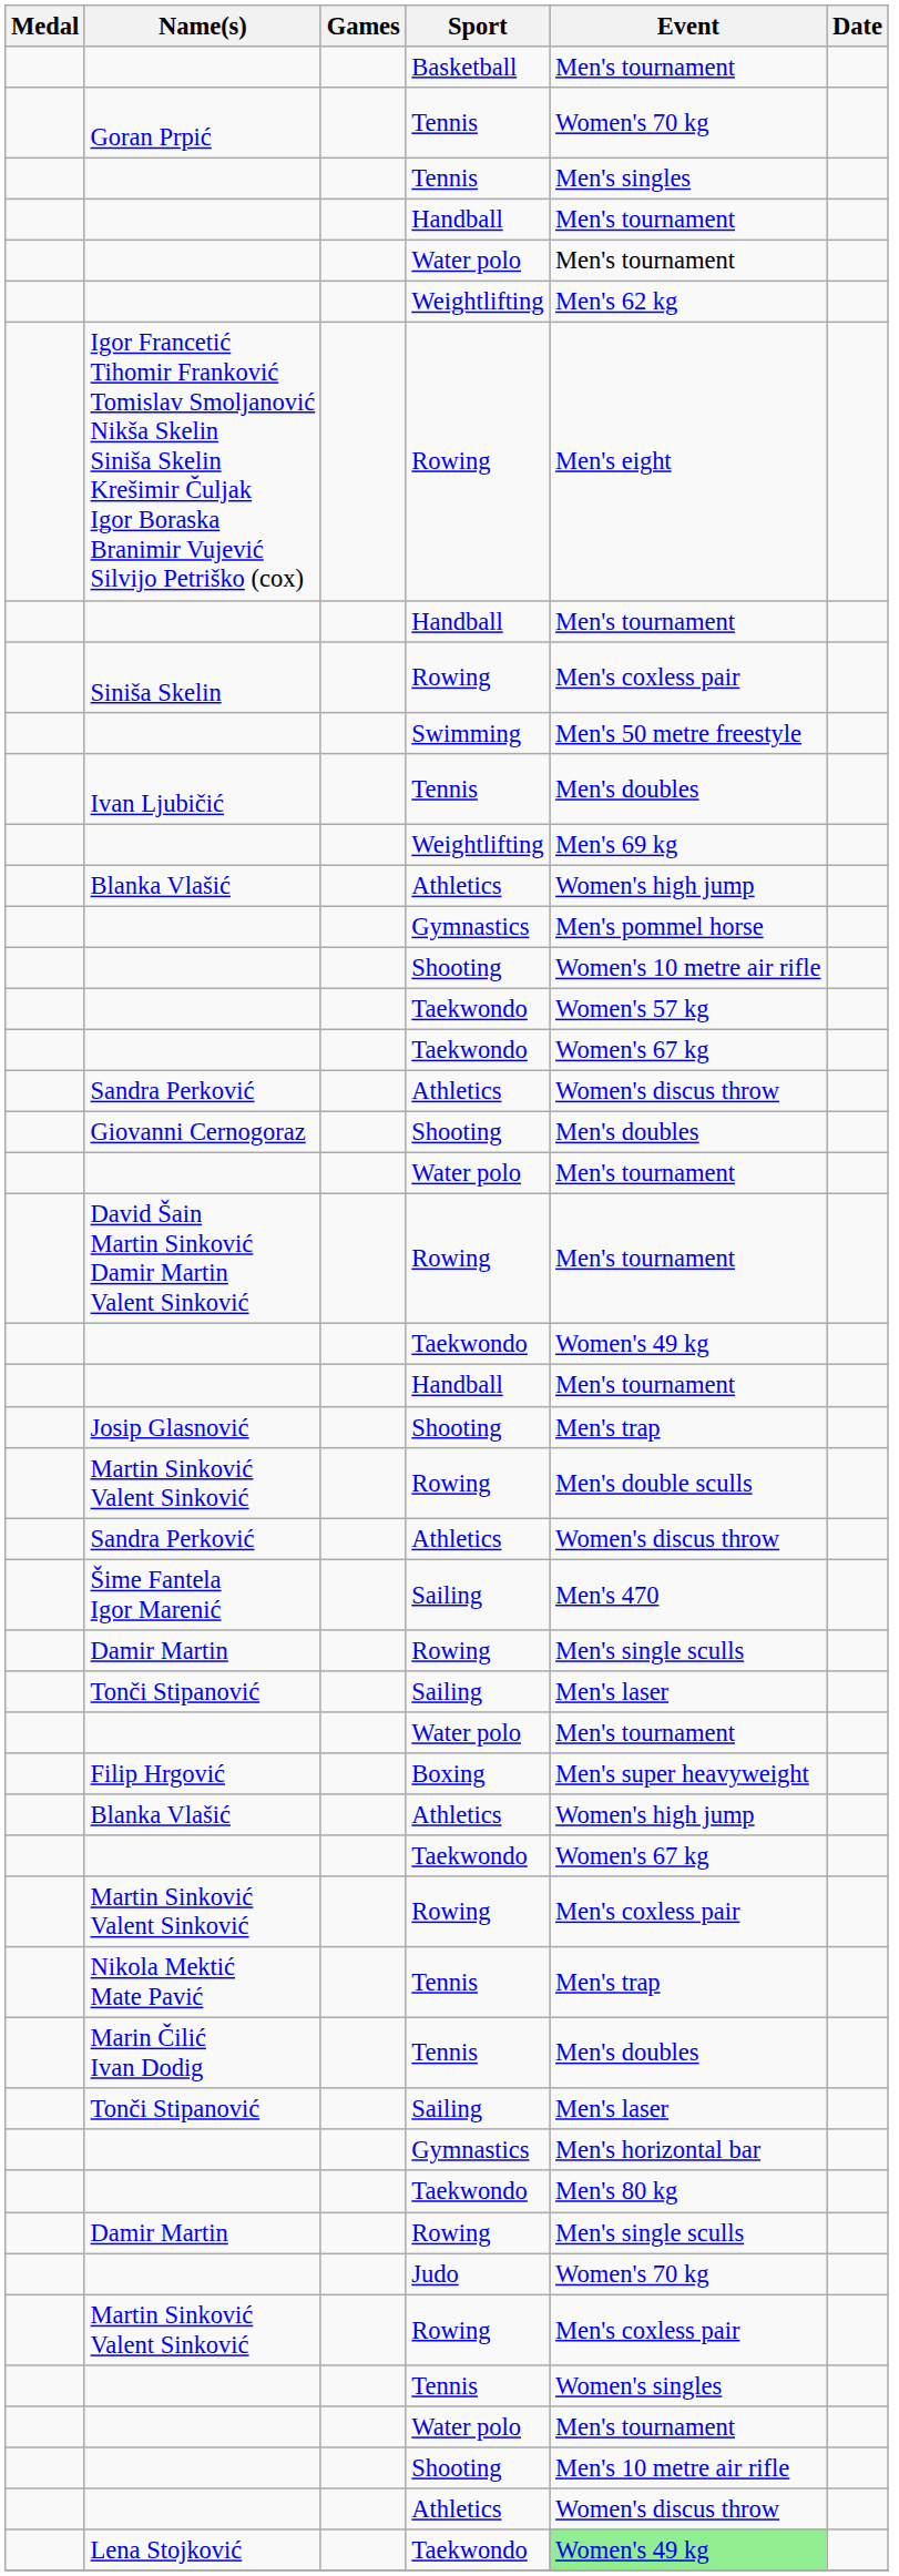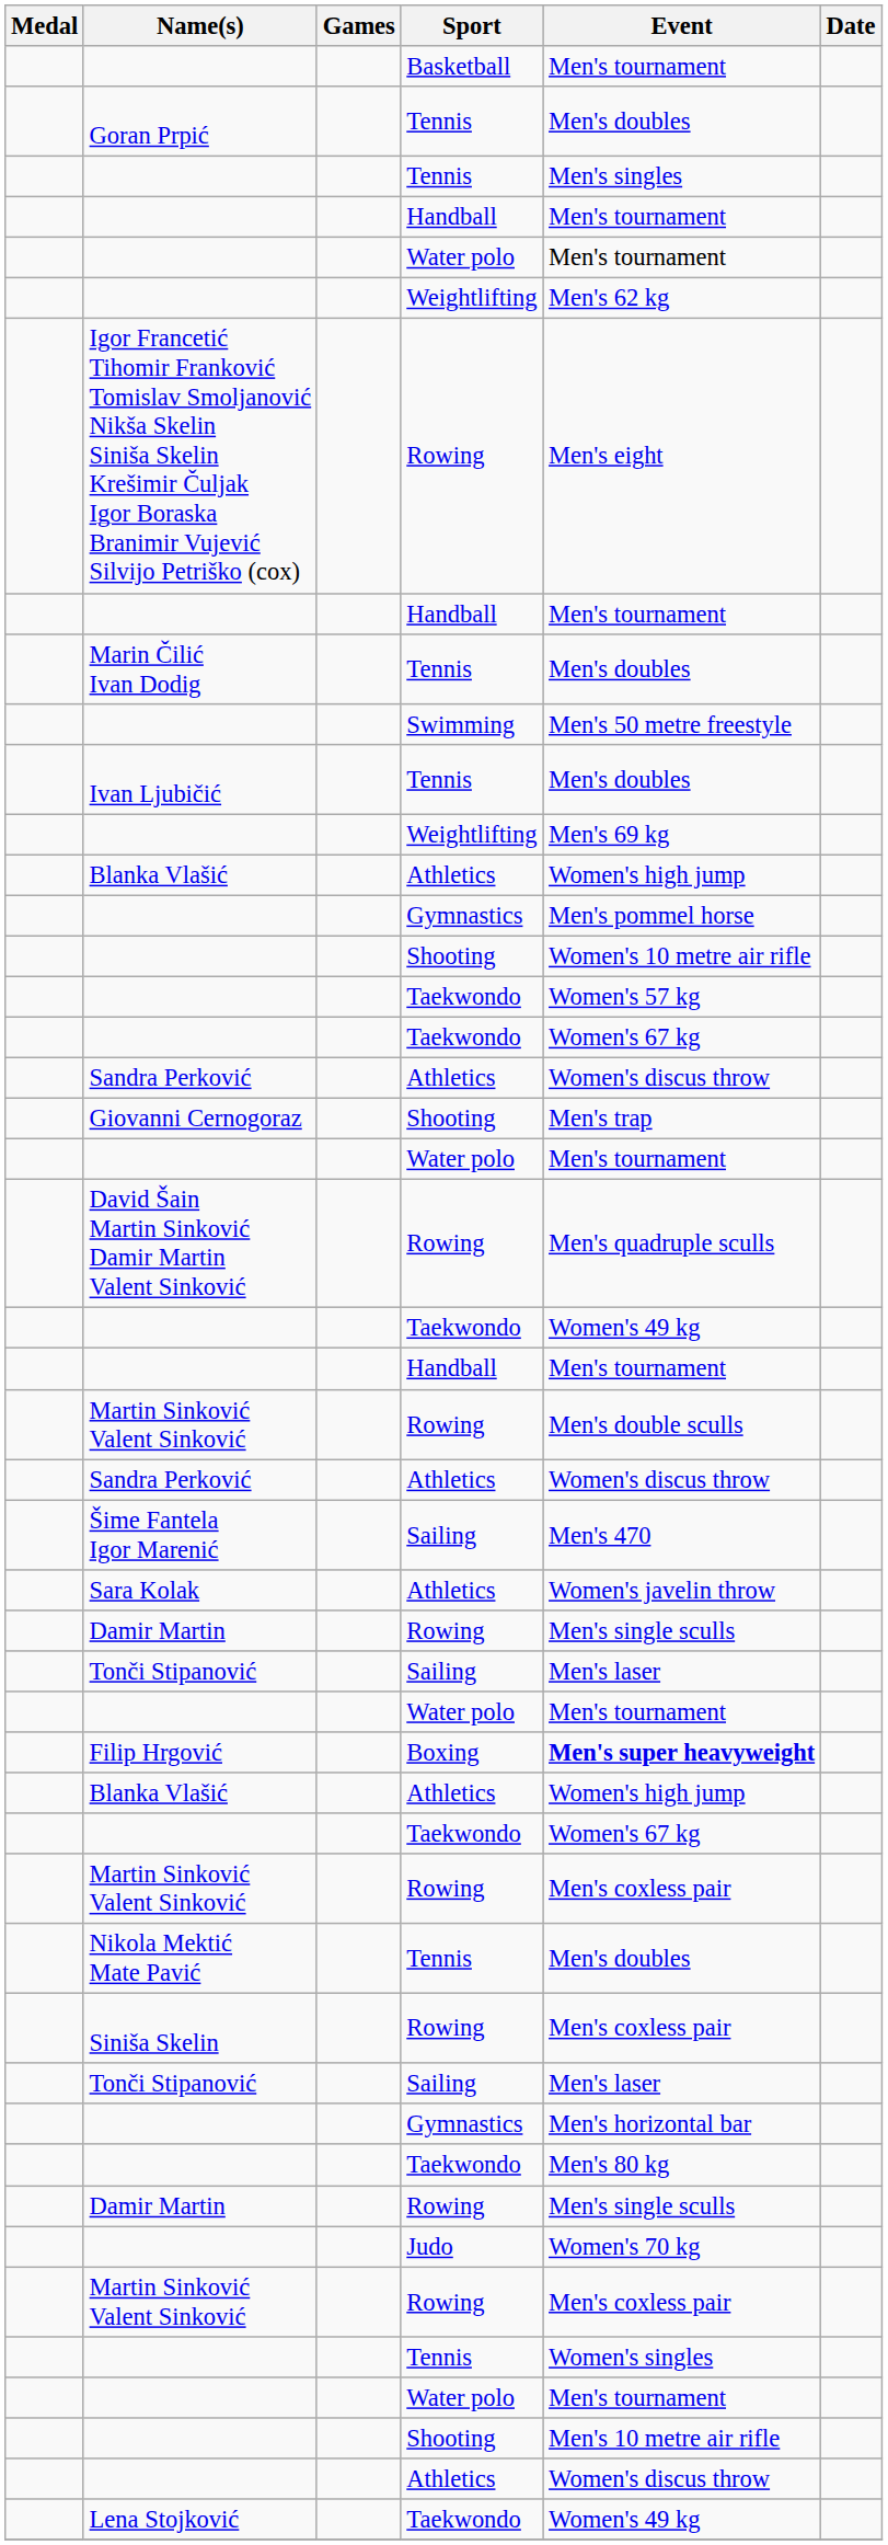Goran Prpić | Event: Women's 70 kg -> Men's doubles
rows swapped: Siniša Skelin <-> Marin Čilić Ivan Dodig
Giovanni Cernogoraz | Event: Men's doubles -> Men's trap
David Šain Martin Sinković Damir Martin Valent Sinković | Event: Men's tournament -> Men's quadruple sculls
- row: Josip Glasnović | Shooting | Men's trap
+ row: Sara Kolak | Athletics | Women's javelin throw
Filip Hrgović | Event: normal -> bold
Nikola Mektić Mate Pavić | Event: Men's trap -> Men's doubles
Lena Stojković | Event: lightgreen background -> no background
